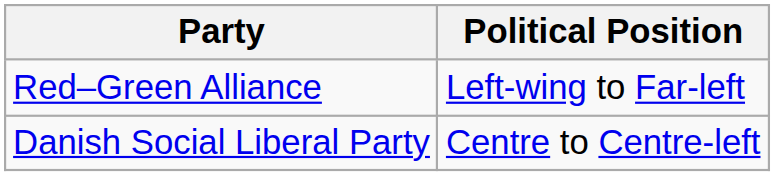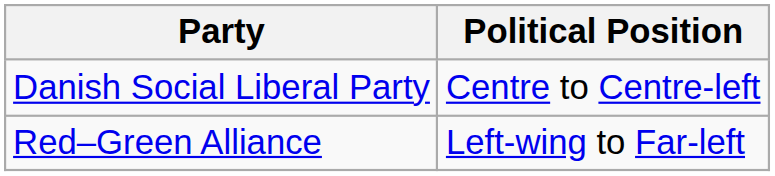rows swapped: Danish Social Liberal Party <-> Red–Green Alliance
